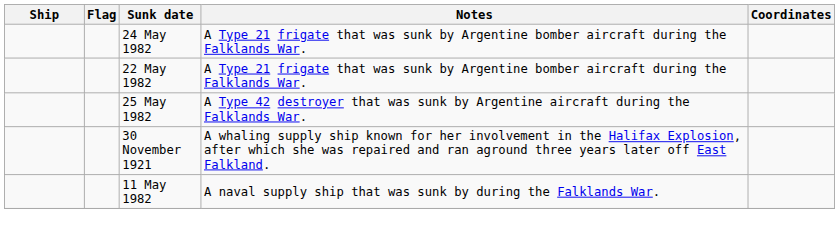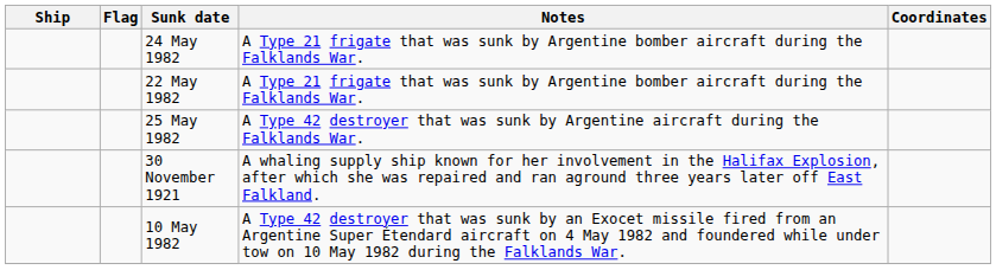- row: 11 May 1982 | A naval supply ship that was sunk by during the Falklands War.
+ row: 10 May 1982 | A Type 42 destroyer that was sunk by an Exocet missile fired from an Argentine Super Étendard aircraft on 4 May 1982 and foundered while under tow on 10 May 1982 during the Falklands War.
